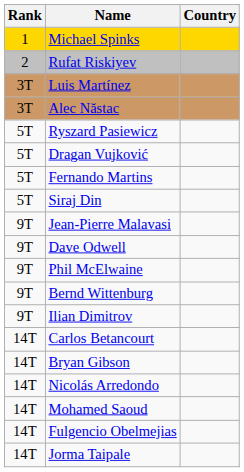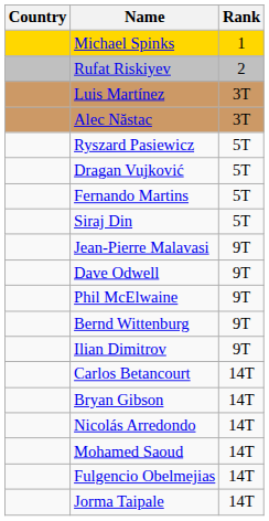columns swapped: Rank <-> Country
